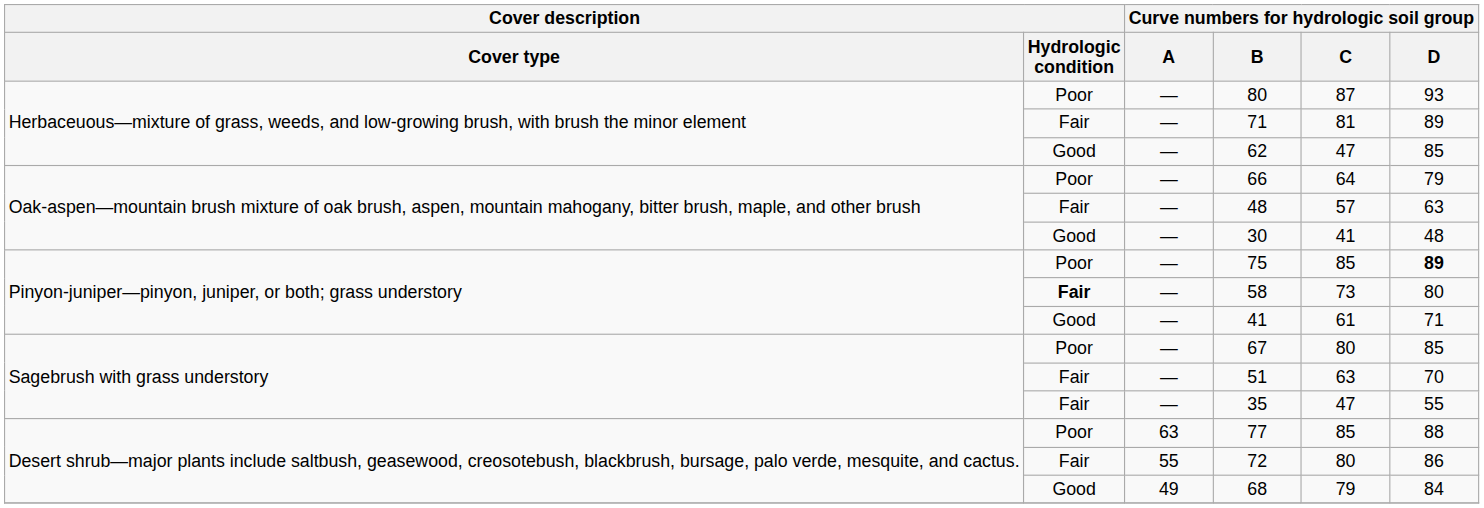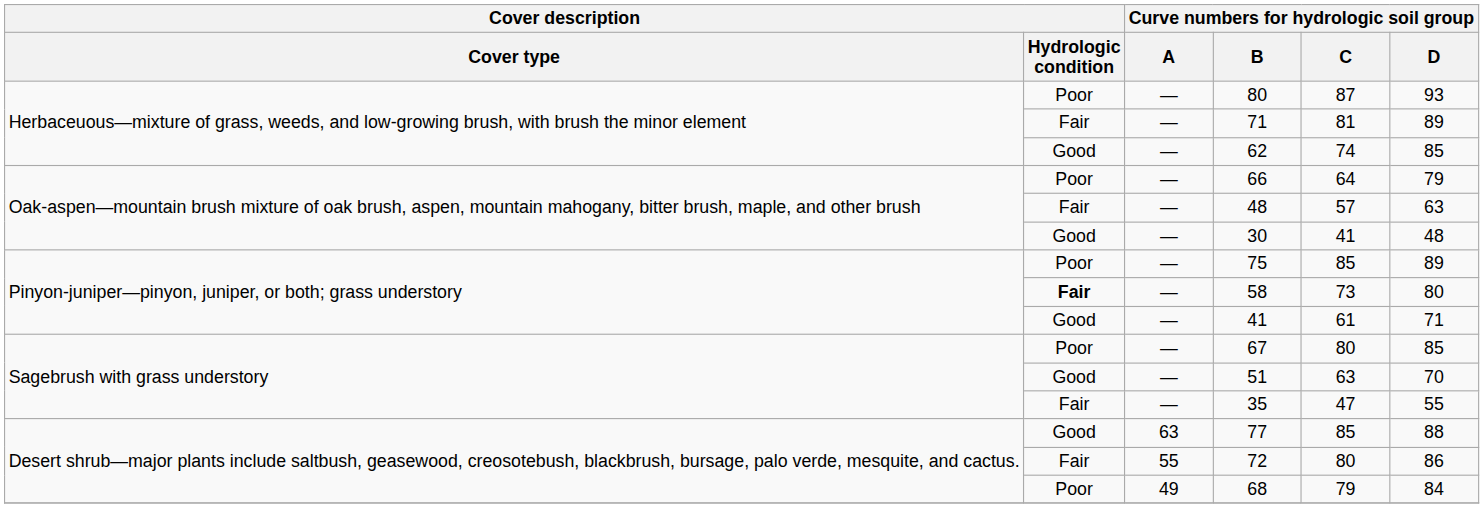62 | Curve numbers for hydrologic soil group / C: 47 -> 74
75 | Curve numbers for hydrologic soil group / D: bold -> normal
51 | Cover description / Hydrologic condition: Fair -> Good
77 | Cover description / Hydrologic condition: Poor -> Good
68 | Cover description / Hydrologic condition: Good -> Poor
